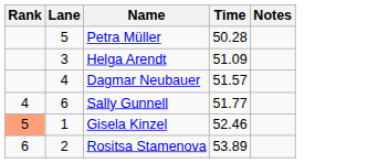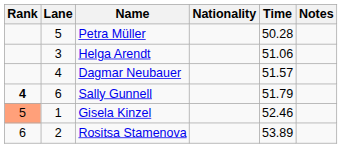+ column: Nationality
Helga Arendt | Time: 51.09 -> 51.06
Sally Gunnell | Rank: normal -> bold
Sally Gunnell | Time: 51.77 -> 51.79
